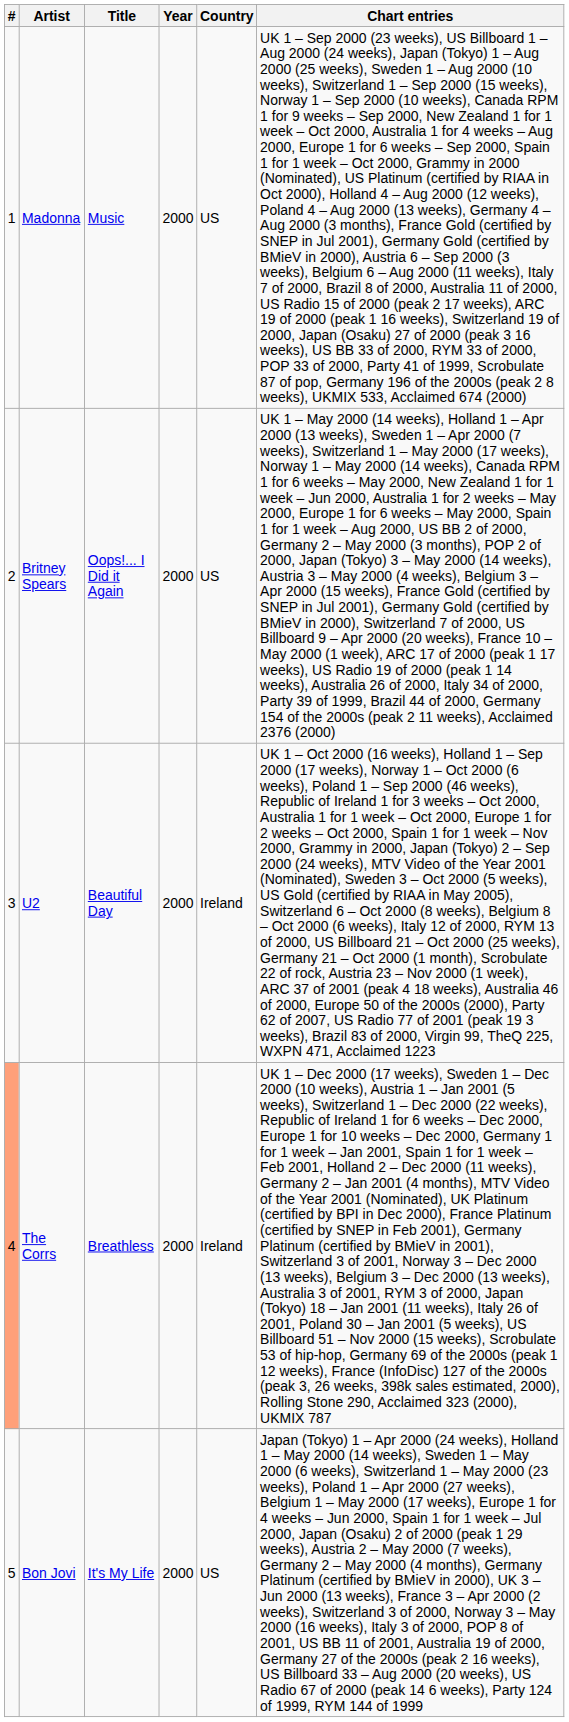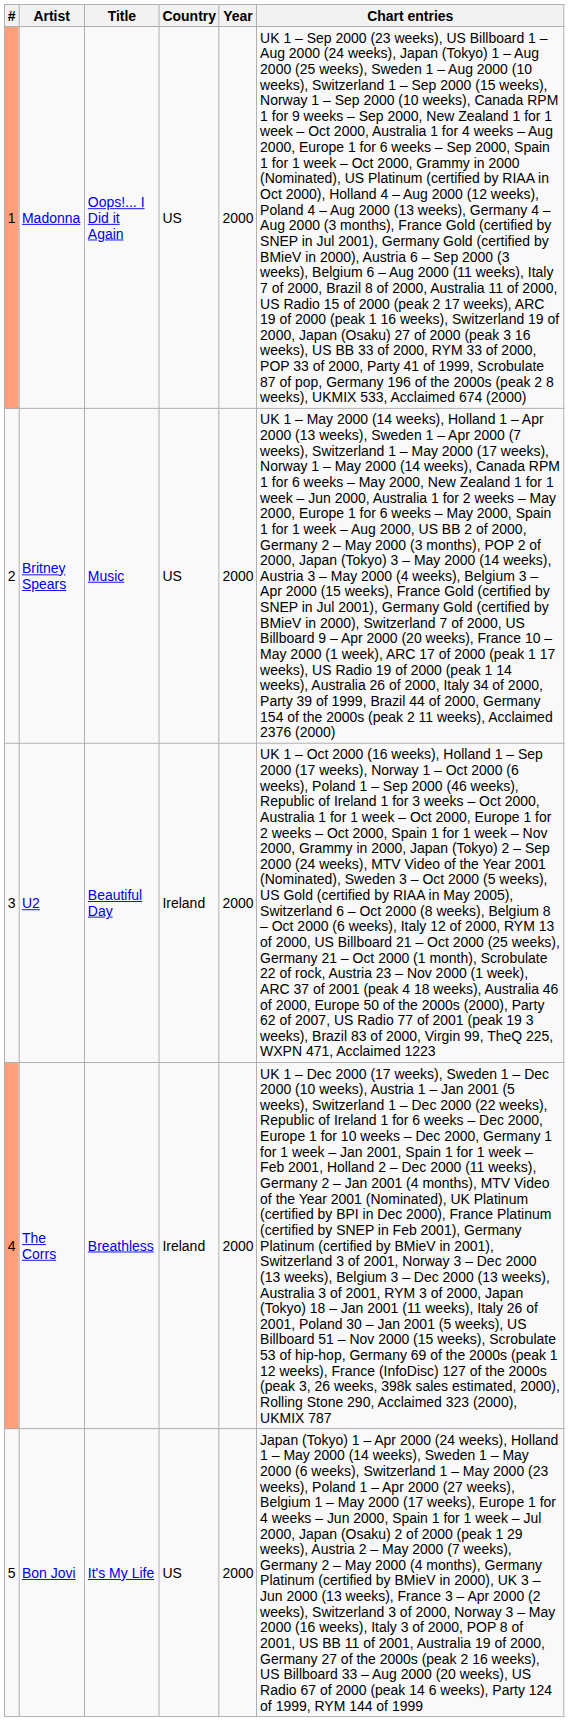columns swapped: Year <-> Country
Madonna | #: no background -> lightsalmon background
Madonna | Title: Music -> Oops!... I Did it Again
Britney Spears | Title: Oops!... I Did it Again -> Music
